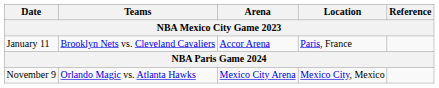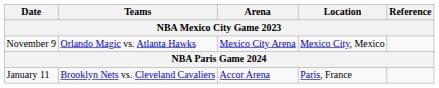rows swapped: November 9 <-> January 11
